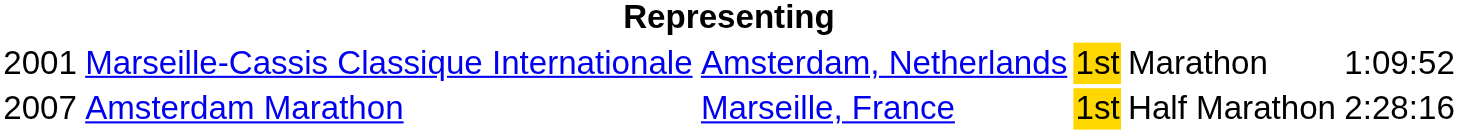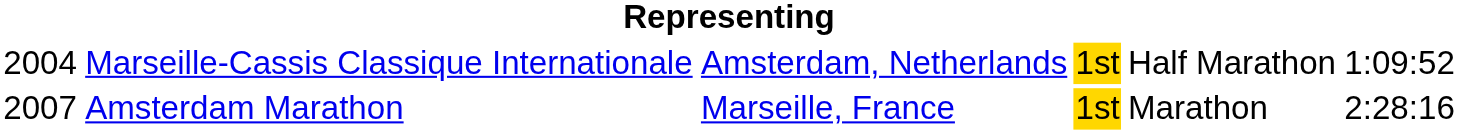Marseille-Cassis Classique Internationale | column 1: 2001 -> 2004
Marseille-Cassis Classique Internationale | column 5: Marathon -> Half Marathon
Amsterdam Marathon | column 5: Half Marathon -> Marathon
